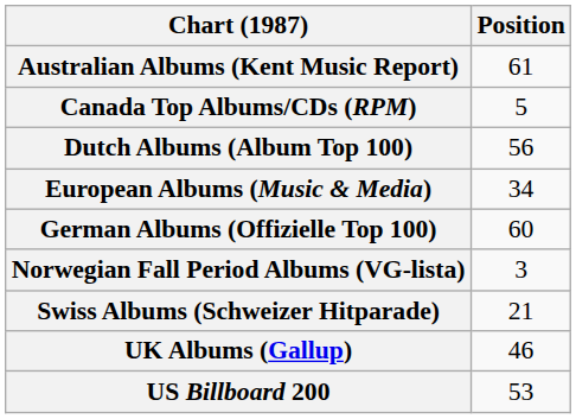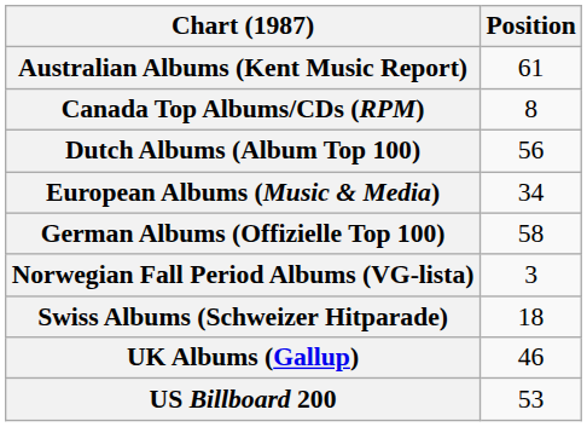Canada Top Albums/CDs (RPM) | Position: 5 -> 8
German Albums (Offizielle Top 100) | Position: 60 -> 58
Swiss Albums (Schweizer Hitparade) | Position: 21 -> 18
